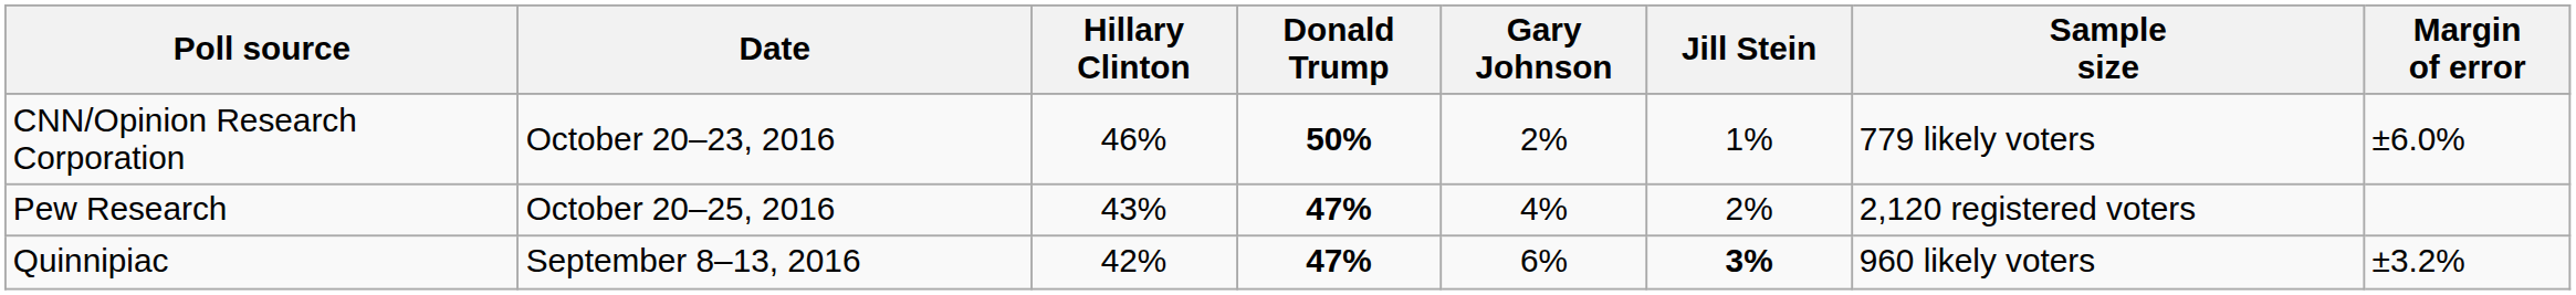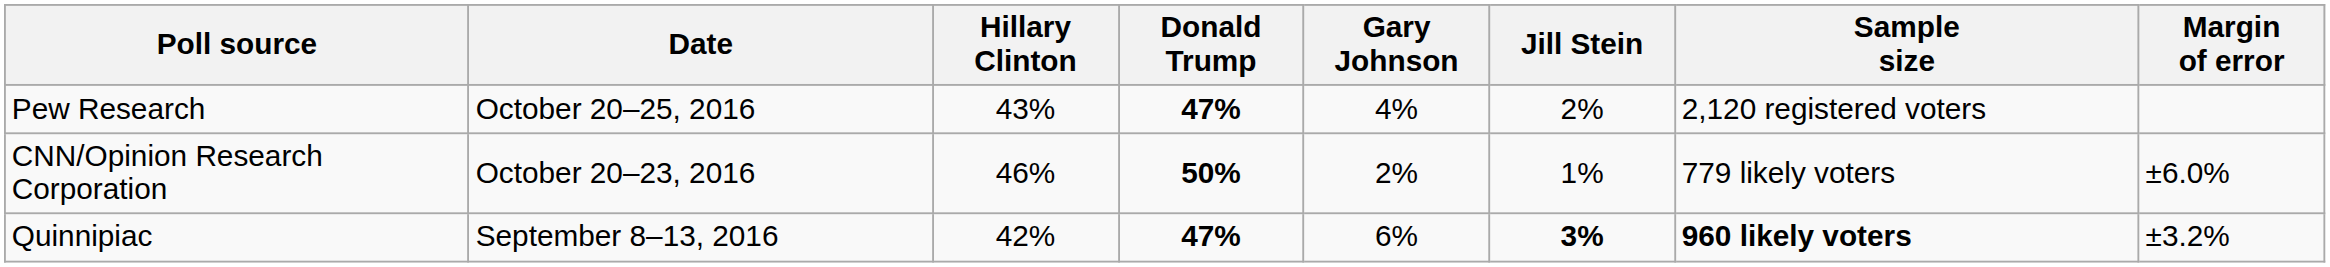rows swapped: Pew Research <-> CNN/Opinion Research Corporation
Quinnipiac | Sample size: normal -> bold
